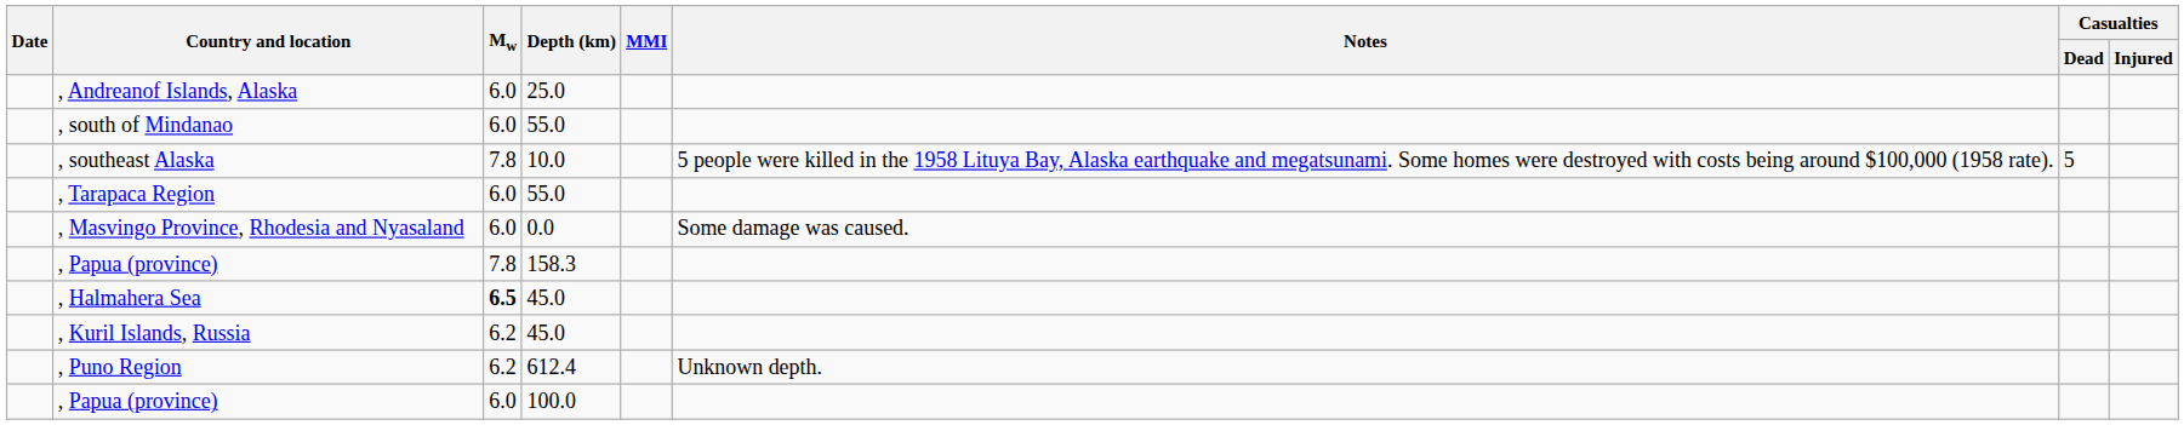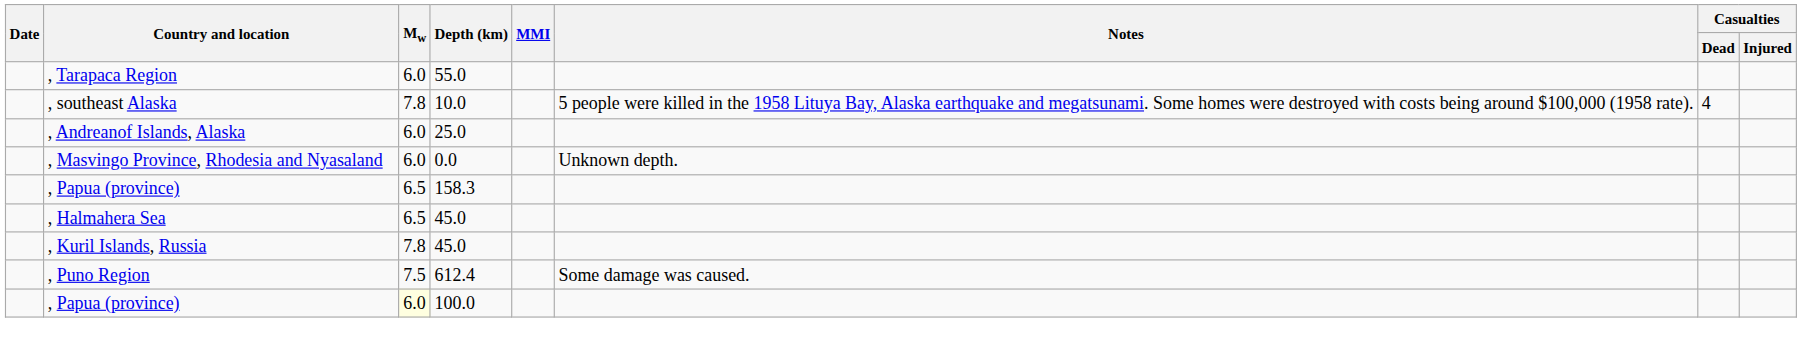rows swapped: , Andreanof Islands, Alaska <-> , Tarapaca Region
- row: , south of Mindanao | 6.0 | 55.0
, southeast Alaska | Casualties / Dead: 5 -> 4
, Masvingo Province, Rhodesia and Nyasaland | Notes: Some damage was caused. -> Unknown depth.
, Papua (province) / 158.3 | Mw: 7.8 -> 6.5
, Halmahera Sea | Mw: bold -> normal
, Kuril Islands, Russia | Mw: 6.2 -> 7.8
, Puno Region | Mw: 6.2 -> 7.5
, Puno Region | Notes: Unknown depth. -> Some damage was caused.
, Papua (province) / 100.0 | Mw: no background -> lightyellow background
